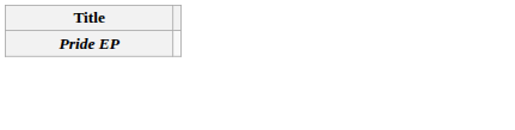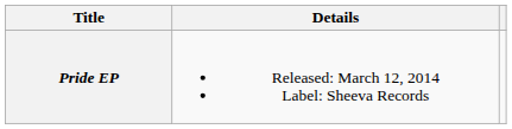+ column: Details | Released: March 12, 2014 Label: Sheeva Records
